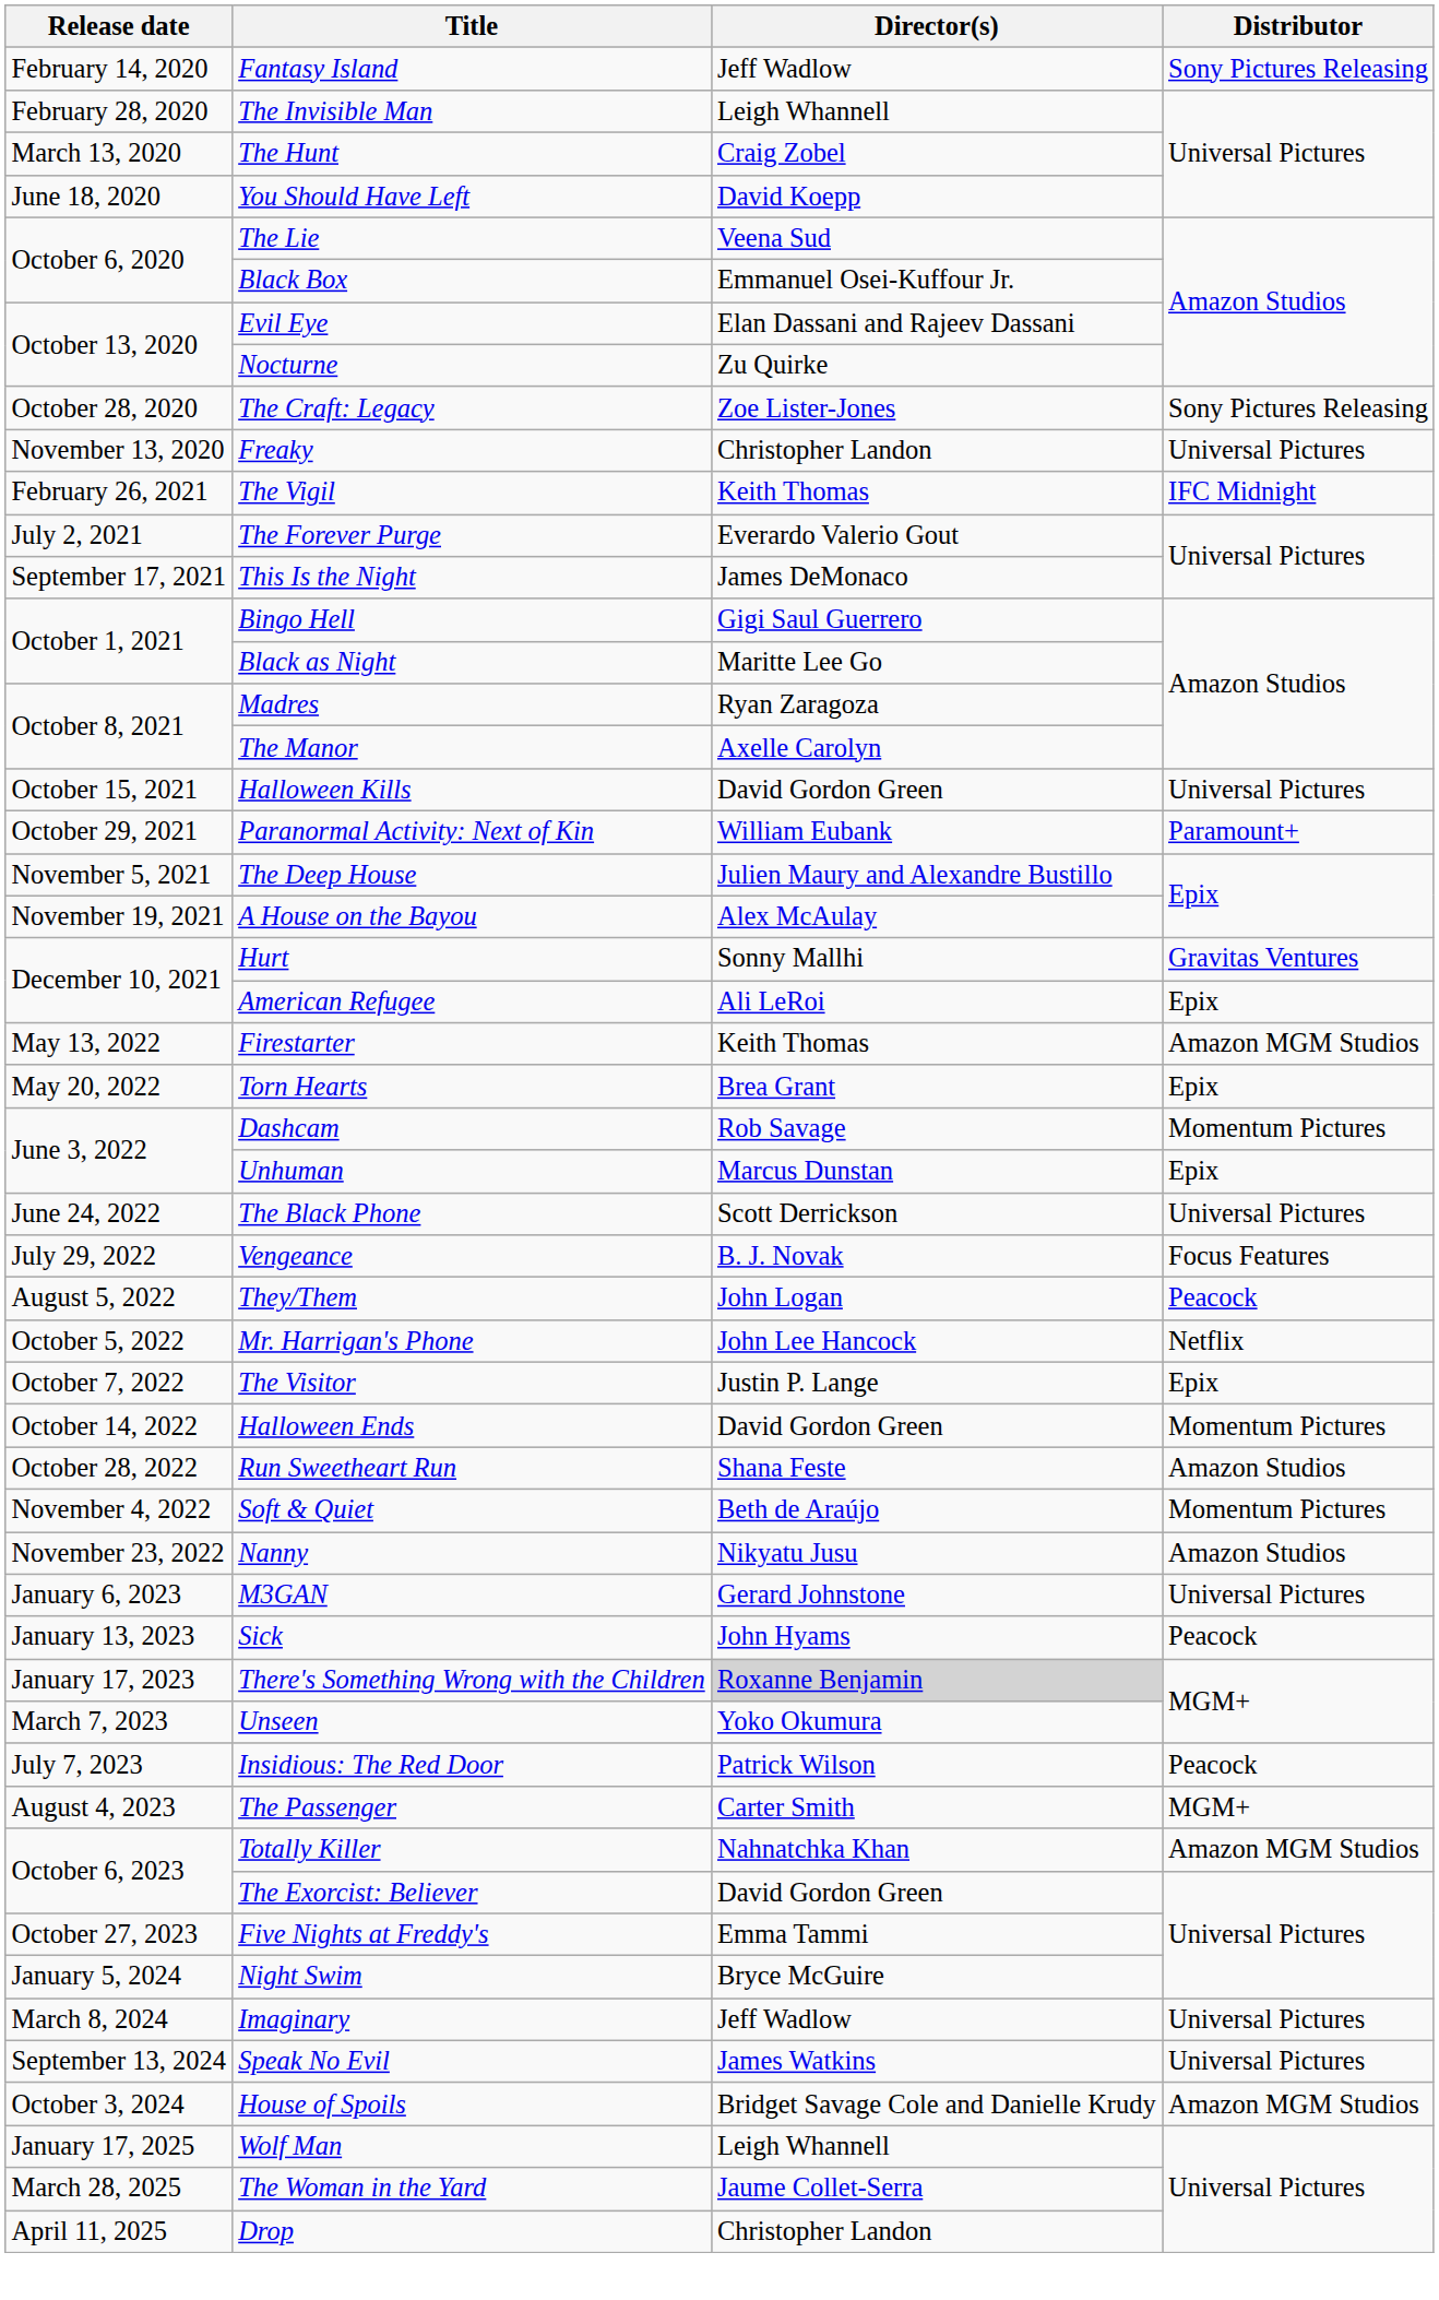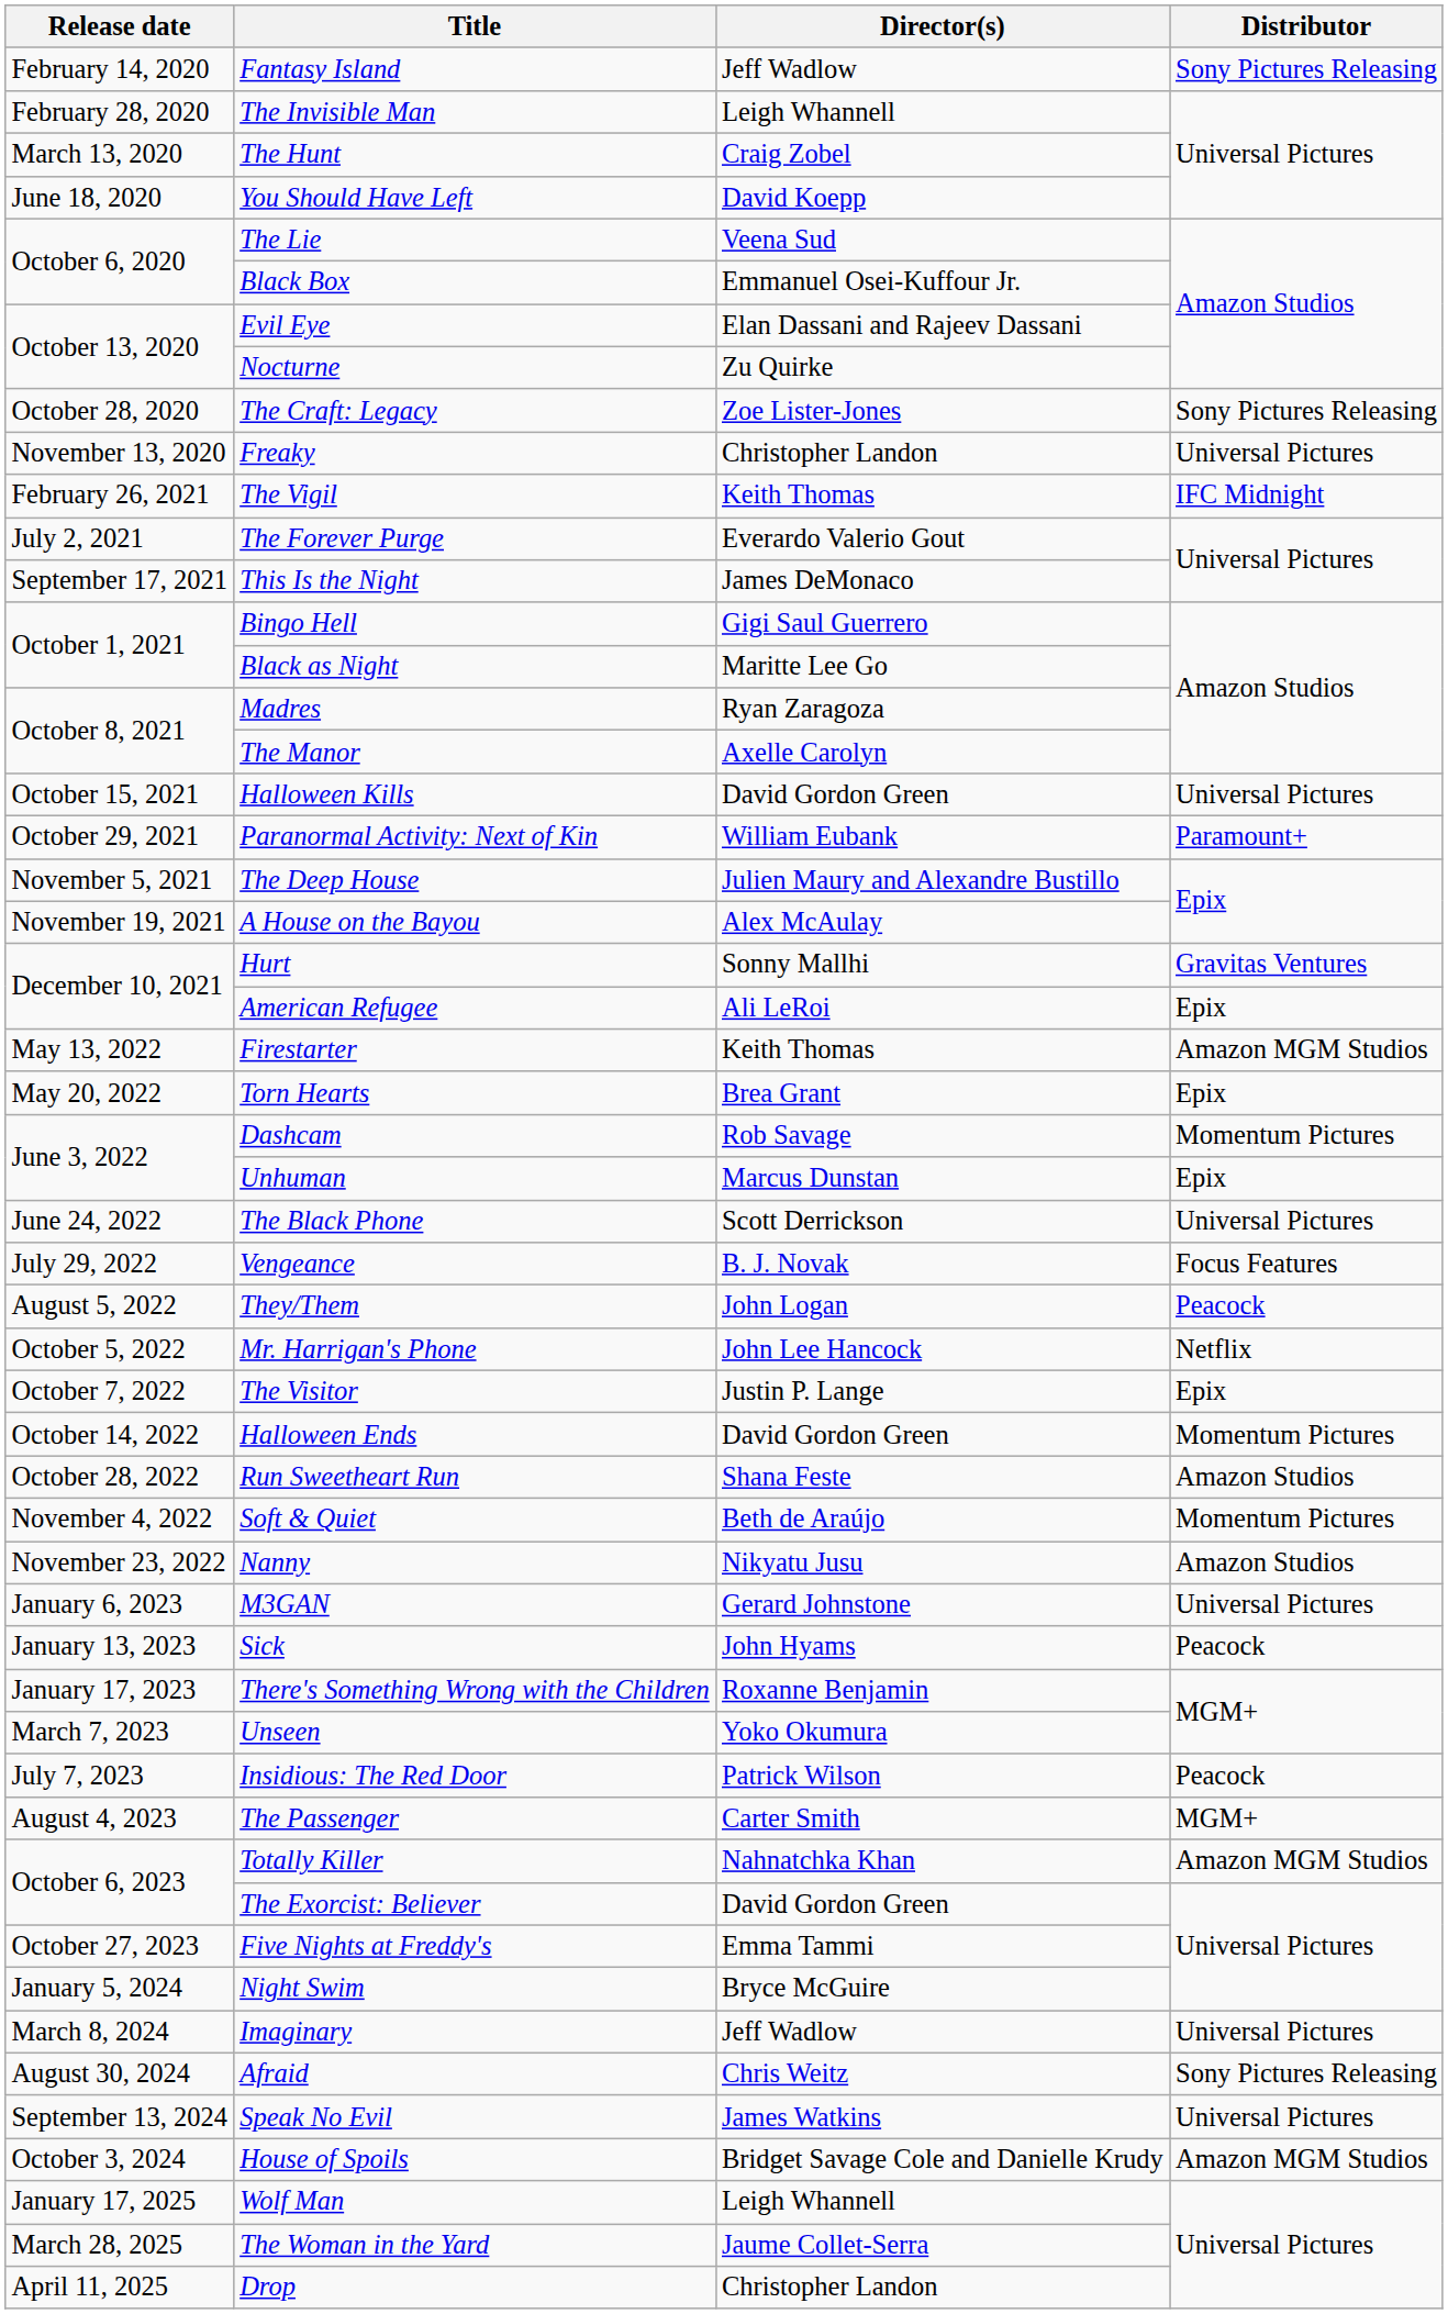There's Something Wrong with the Children | Director(s): lightgrey background -> no background
+ row: August 30, 2024 | Afraid | Chris Weitz | Sony Pictures Releasing
